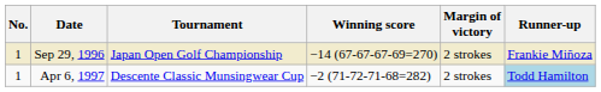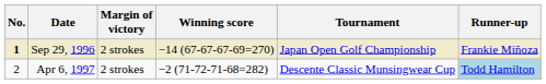columns swapped: Tournament <-> Margin of victory
Sep 29, 1996 | No.: normal -> bold
Apr 6, 1997 | No.: 1 -> 2
